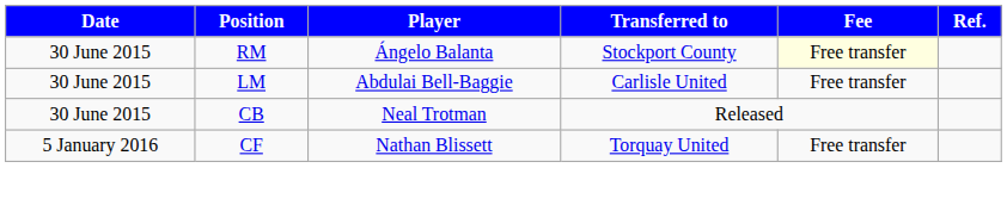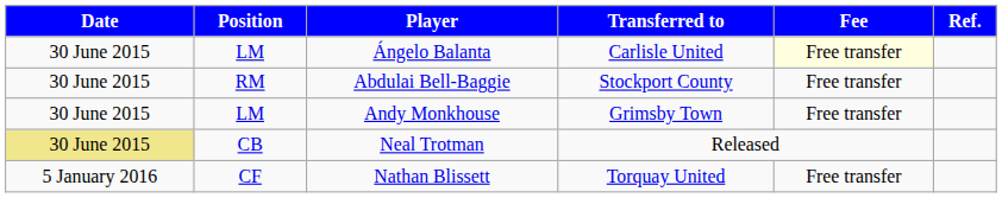Ángelo Balanta | Position: RM -> LM
Ángelo Balanta | Transferred to: Stockport County -> Carlisle United
Abdulai Bell-Baggie | Position: LM -> RM
Abdulai Bell-Baggie | Transferred to: Carlisle United -> Stockport County
+ row: 30 June 2015 | LM | Andy Monkhouse | Grimsby Town | Free transfer
Neal Trotman | Date: no background -> khaki background
